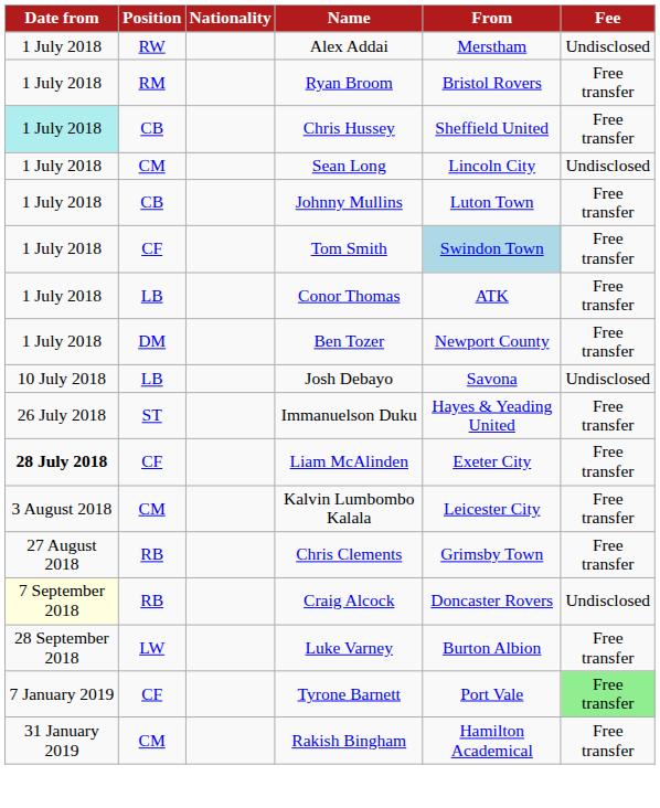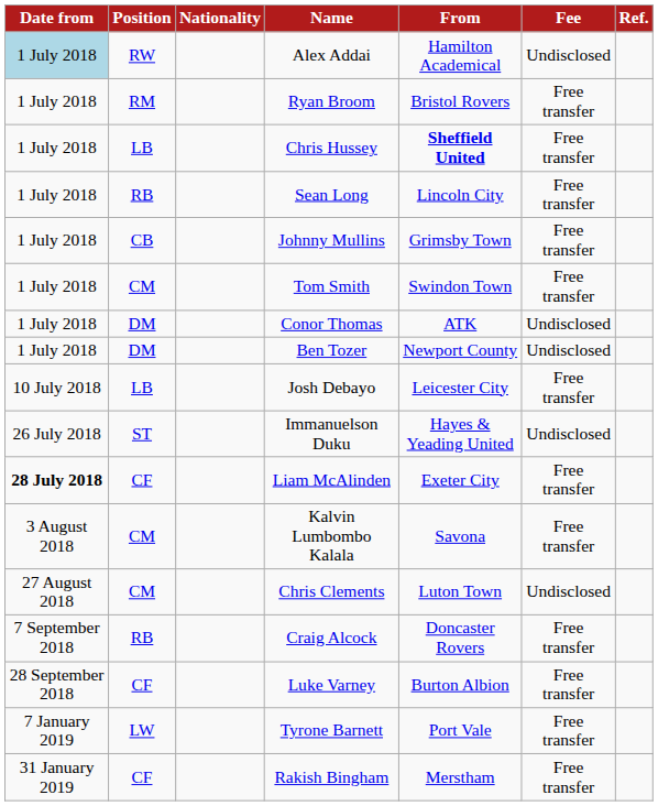+ column: Ref.
Alex Addai | Date from: no background -> lightblue background
Alex Addai | From: Merstham -> Hamilton Academical
Chris Hussey | Date from: paleturquoise background -> no background
Chris Hussey | Position: CB -> LB
Chris Hussey | From: normal -> bold
Sean Long | Position: CM -> RB
Sean Long | Fee: Undisclosed -> Free transfer
Johnny Mullins | From: Luton Town -> Grimsby Town
Tom Smith | Position: CF -> CM
Tom Smith | From: lightblue background -> no background
Conor Thomas | Position: LB -> DM
Conor Thomas | Fee: Free transfer -> Undisclosed
Ben Tozer | Fee: Free transfer -> Undisclosed
Josh Debayo | From: Savona -> Leicester City
Josh Debayo | Fee: Undisclosed -> Free transfer
Immanuelson Duku | Fee: Free transfer -> Undisclosed
Kalvin Lumbombo Kalala | From: Leicester City -> Savona
Chris Clements | Position: RB -> CM
Chris Clements | From: Grimsby Town -> Luton Town
Chris Clements | Fee: Free transfer -> Undisclosed
Craig Alcock | Date from: lightyellow background -> no background
Craig Alcock | Fee: Undisclosed -> Free transfer
Luke Varney | Position: LW -> CF
Tyrone Barnett | Position: CF -> LW
Tyrone Barnett | Fee: lightgreen background -> no background
Rakish Bingham | Position: CM -> CF
Rakish Bingham | From: Hamilton Academical -> Merstham
